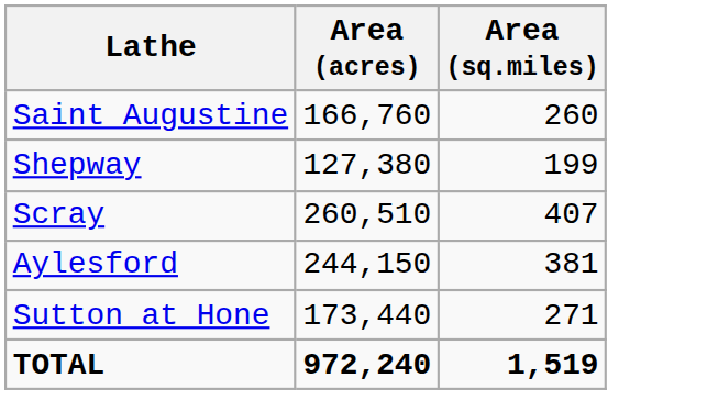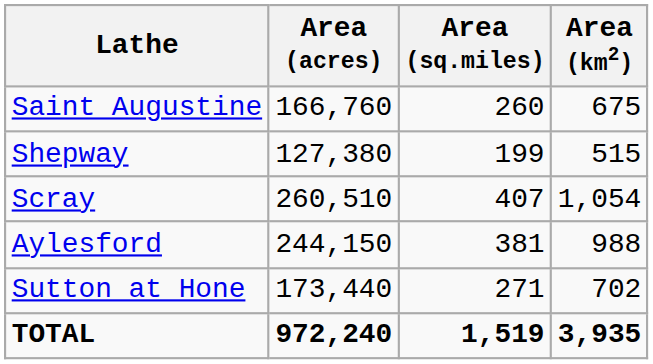+ column: Area (km2) | 675 | 515 | 1,054 | 988 | 702 | 3,935
